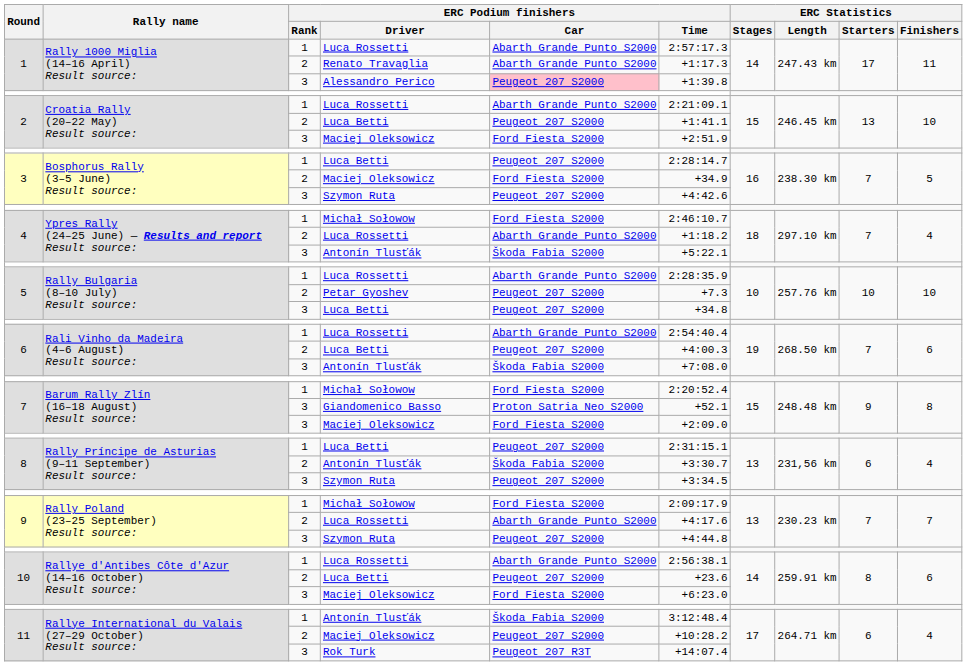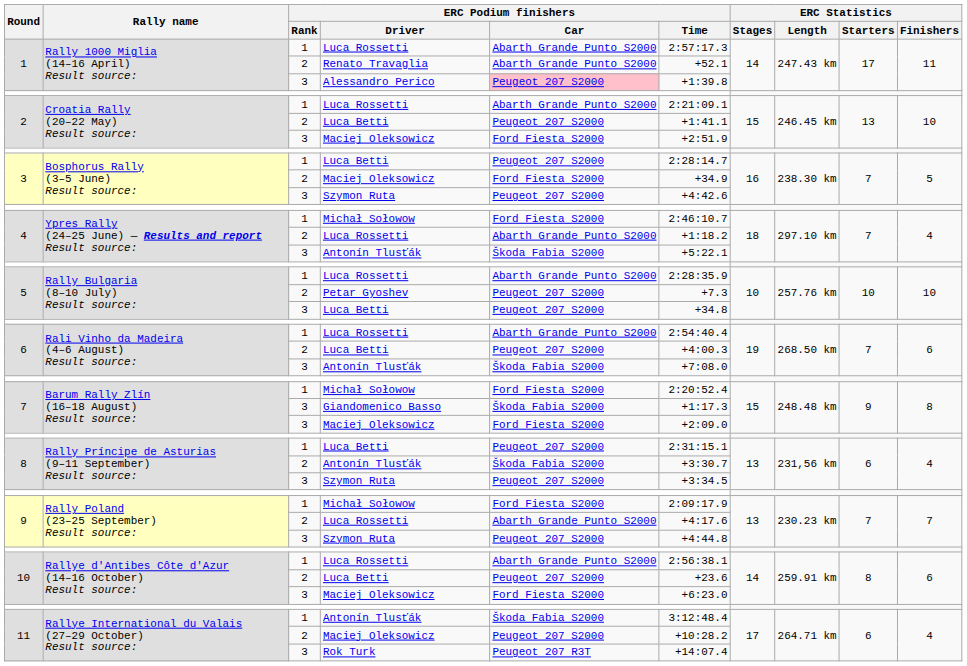1 / Renato Travaglia | ERC Podium finishers / Time: +1:17.3 -> +52.1
7 / Giandomenico Basso | ERC Podium finishers / Car: Proton Satria Neo S2000 -> Škoda Fabia S2000
7 / Giandomenico Basso | ERC Podium finishers / Time: +52.1 -> +1:17.3
